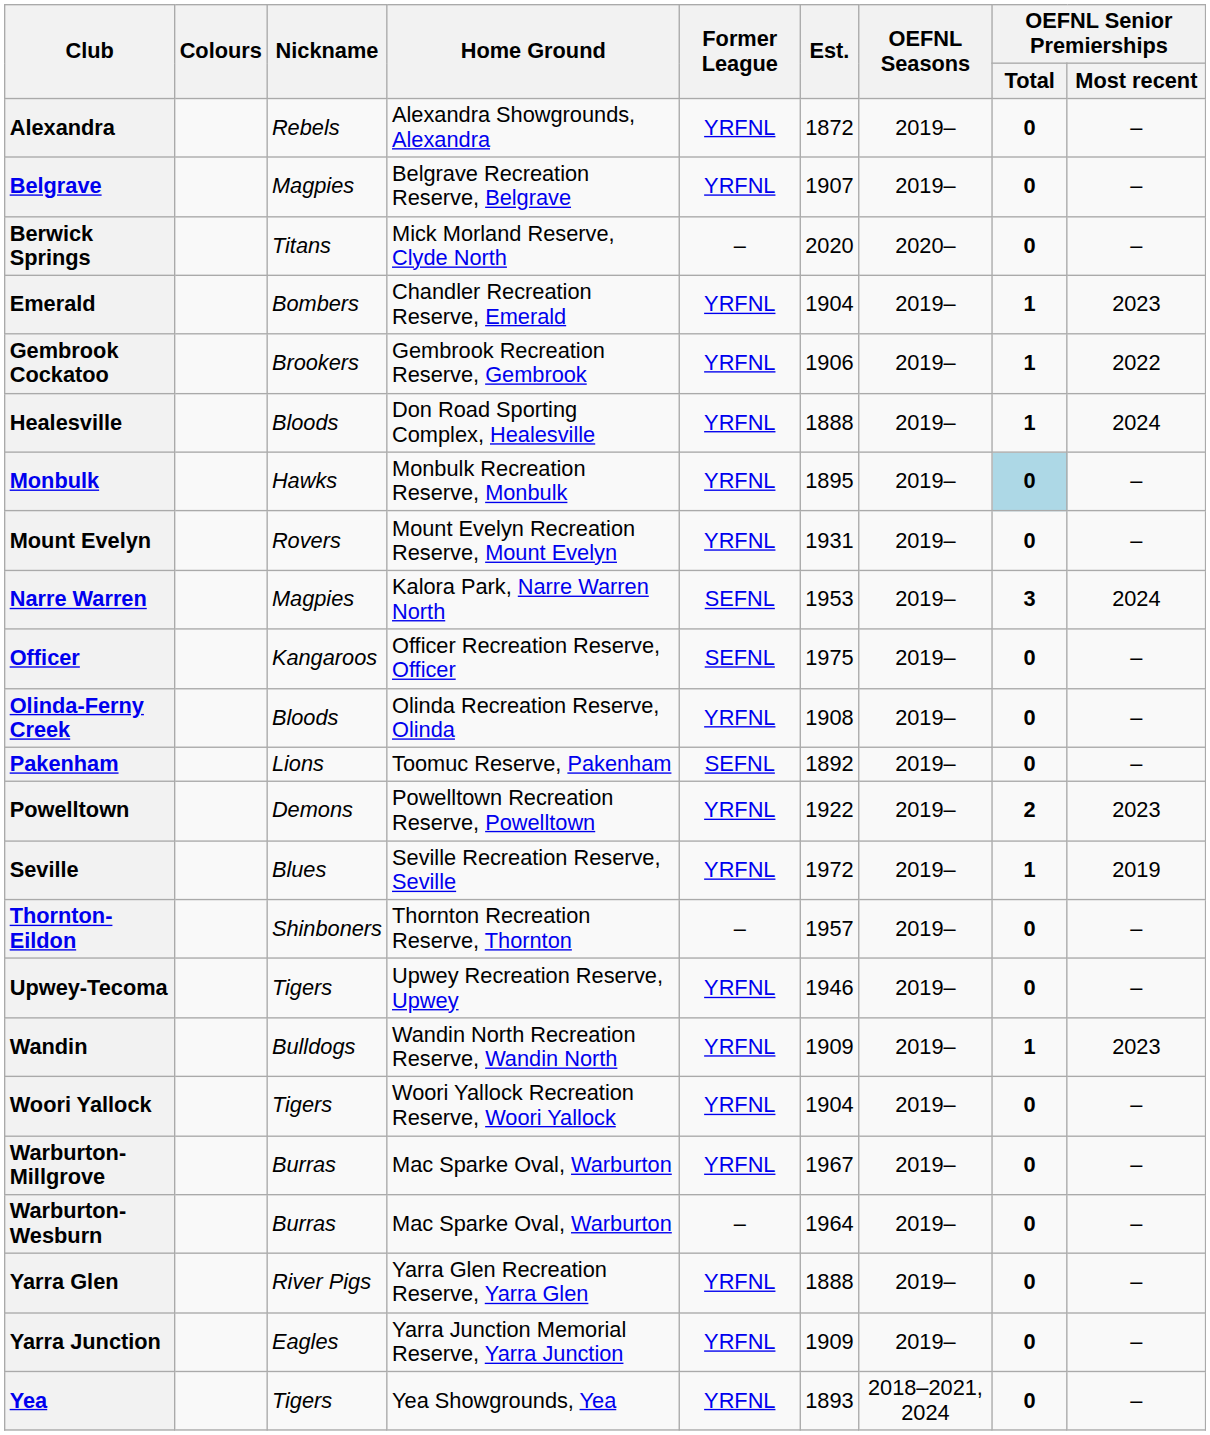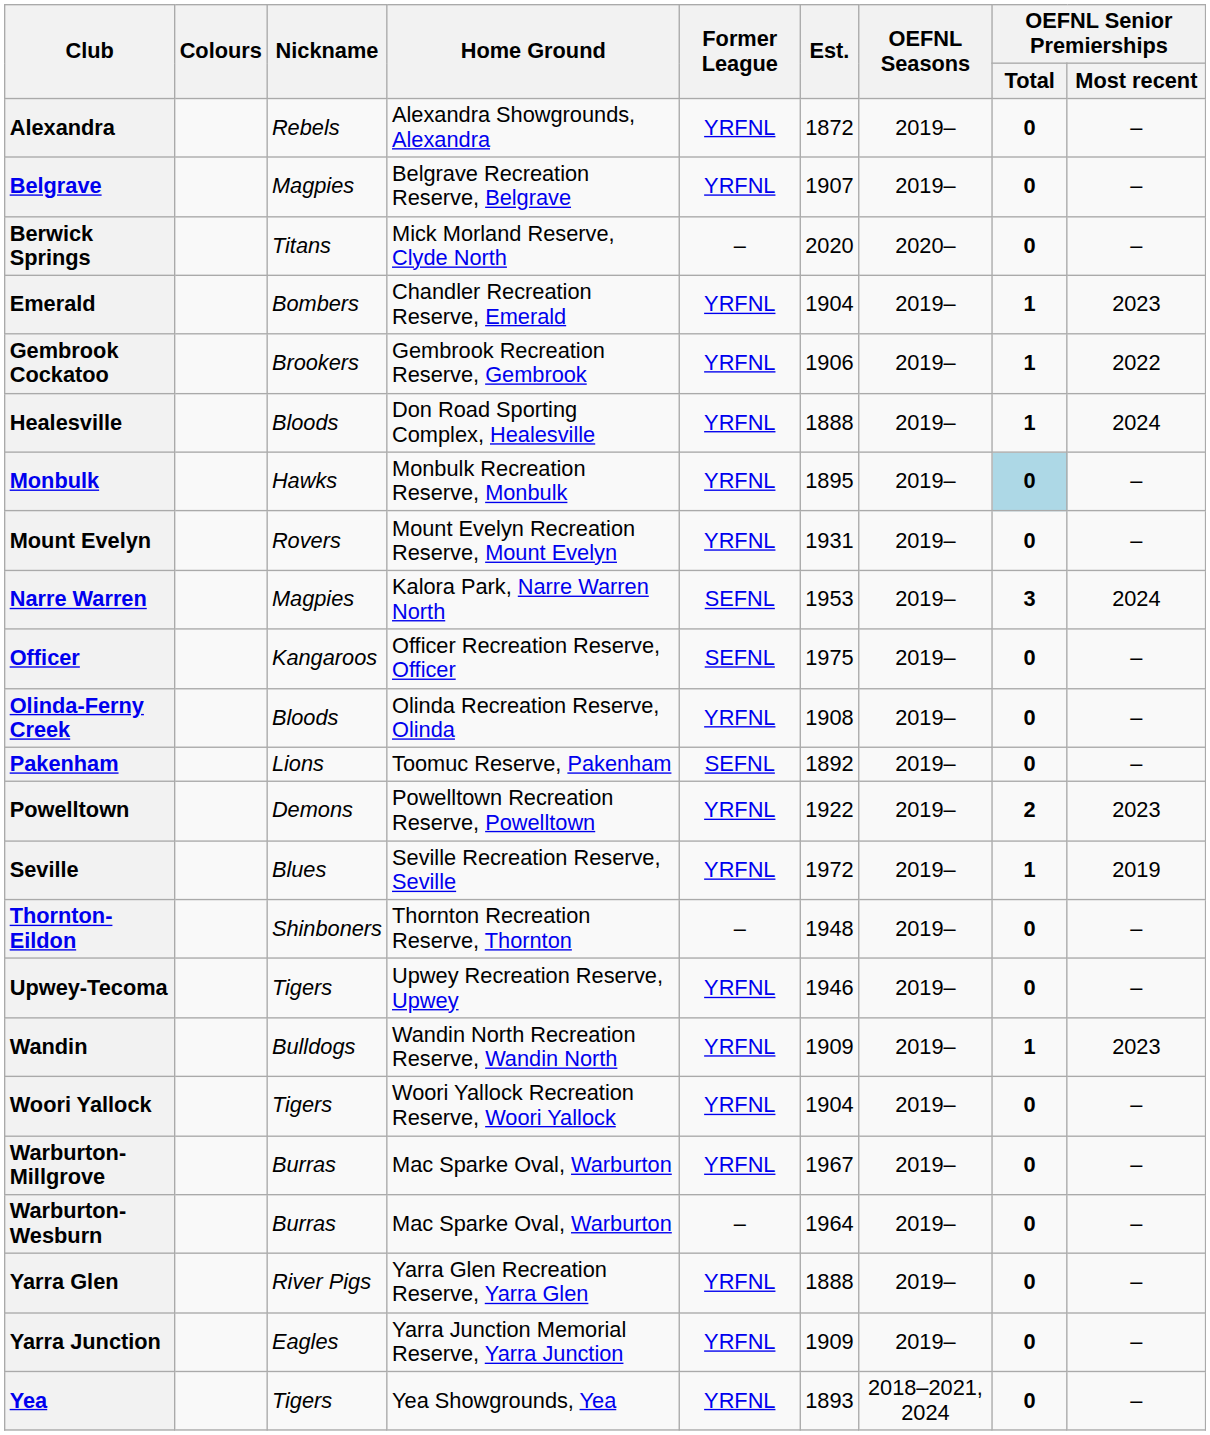Thornton-Eildon | Est.: 1957 -> 1948
